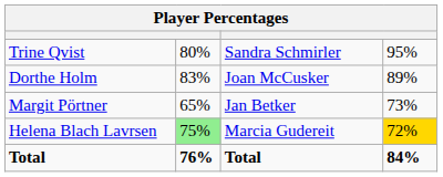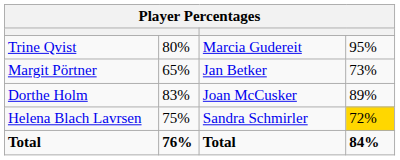Trine Qvist | column 3: Sandra Schmirler -> Marcia Gudereit
rows swapped: Dorthe Holm <-> Margit Pörtner
Helena Blach Lavrsen | column 2: lightgreen background -> no background
Helena Blach Lavrsen | column 3: Marcia Gudereit -> Sandra Schmirler
